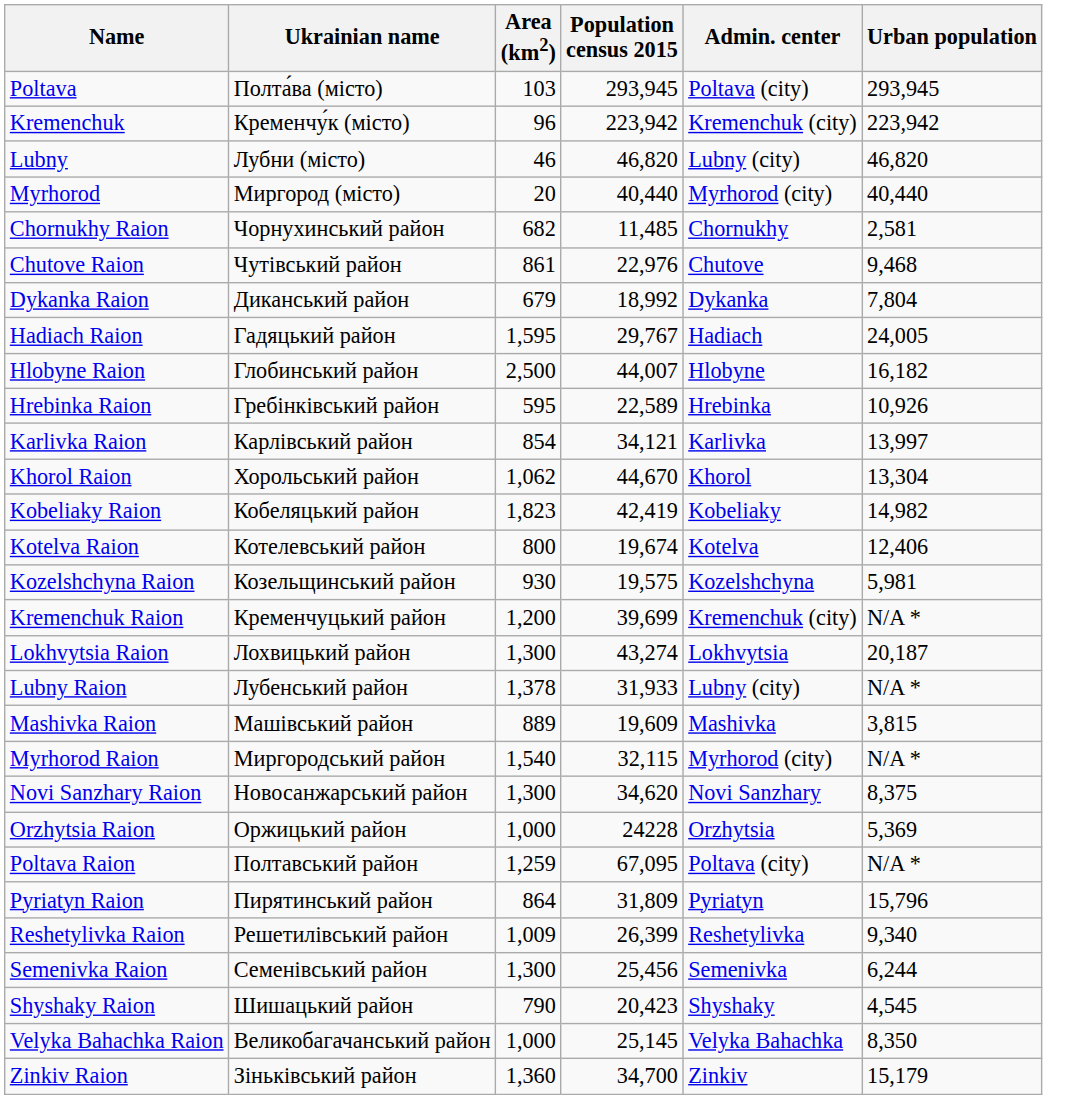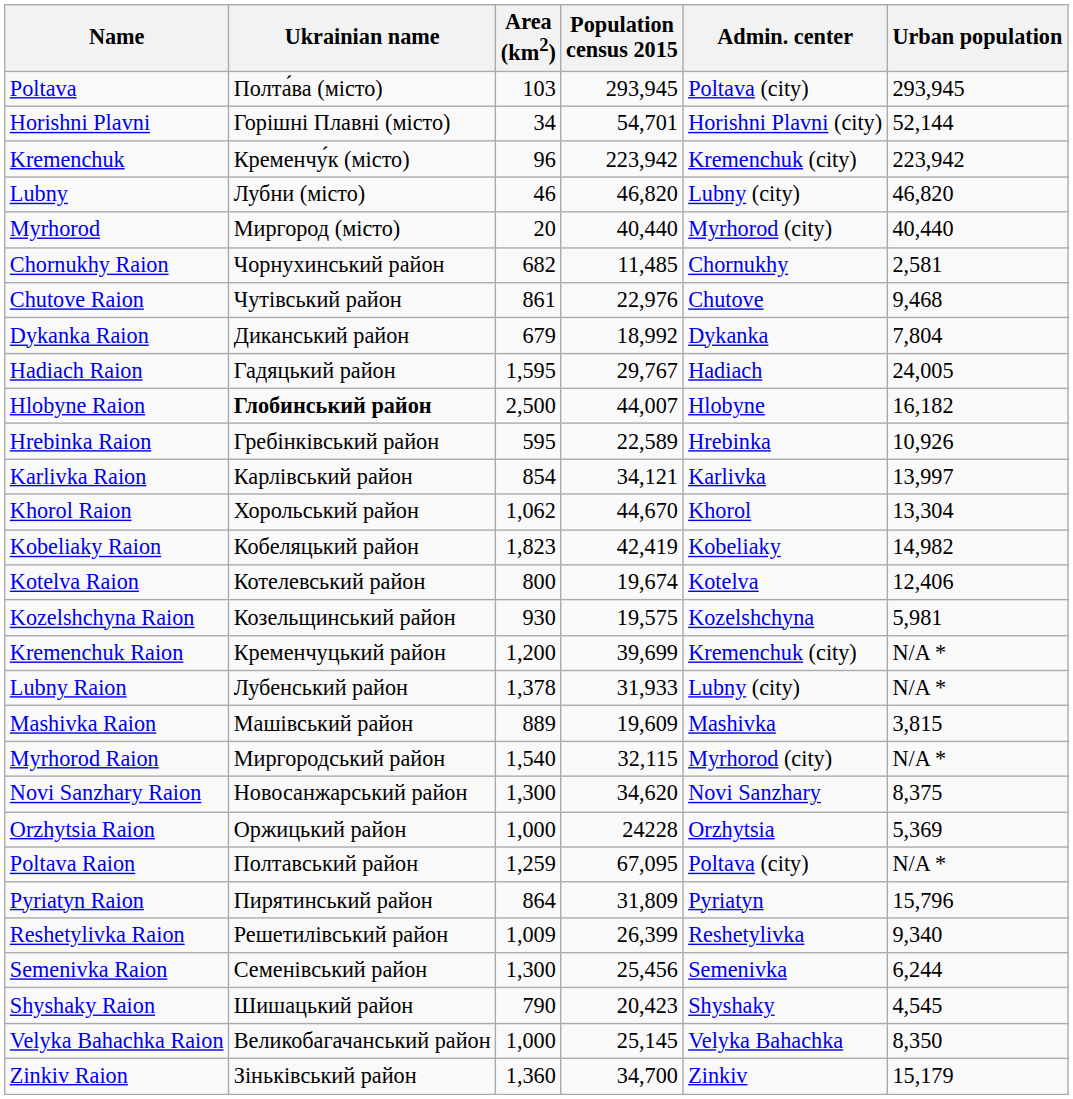+ row: Horishni Plavni | Горішні Плавні (місто) | 34 | 54,701 | Horishni Plavni (city) | 52,144
Hlobyne Raion | Ukrainian name: normal -> bold
- row: Lokhvytsia Raion | Лохвицький район | 1,300 | 43,274 | Lokhvytsia | 20,187
